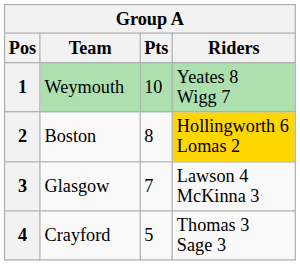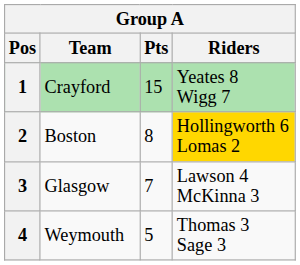1 | Team: Weymouth -> Crayford
1 | Pts: 10 -> 15
4 | Team: Crayford -> Weymouth
